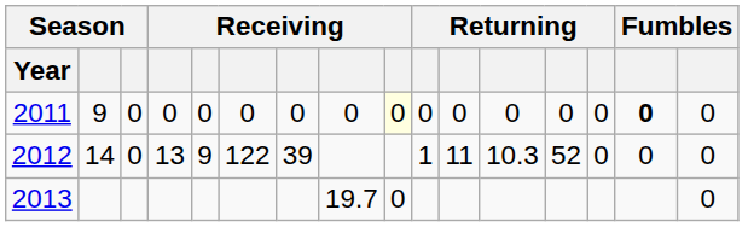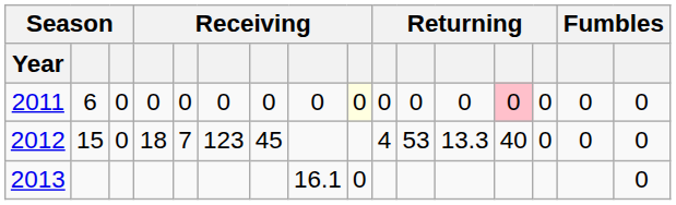2011 | column 2: 9 -> 6
2011 | column 13: no background -> pink background
2011 | column 15: bold -> normal
2012 | column 2: 14 -> 15
2012 | column 4: 13 -> 18
2012 | column 5: 9 -> 7
2012 | column 6: 122 -> 123
2012 | column 7: 39 -> 45
2012 | column 10: 1 -> 4
2012 | column 11: 11 -> 53
2012 | column 12: 10.3 -> 13.3
2012 | column 13: 52 -> 40
2013 | column 8: 19.7 -> 16.1
